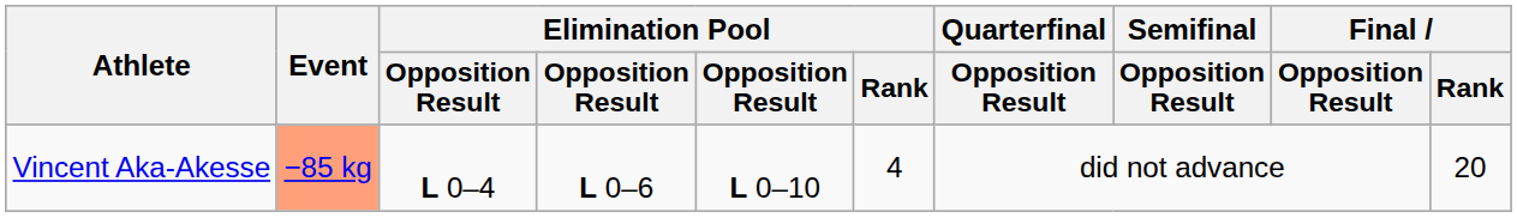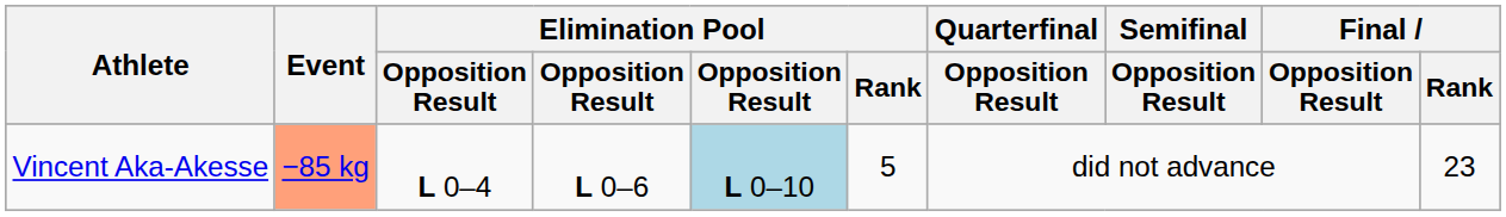Vincent Aka-Akesse | column 5: no background -> lightblue background
Vincent Aka-Akesse | Elimination Pool / Rank: 4 -> 5
Vincent Aka-Akesse | Final / Rank: 20 -> 23
